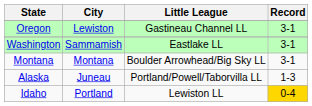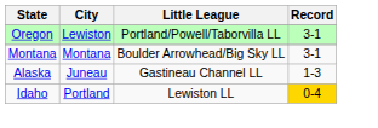Oregon | Little League: Gastineau Channel LL -> Portland/Powell/Taborvilla LL
- row: Washington | Sammamish | Eastlake LL | 3-1
Alaska | Little League: Portland/Powell/Taborvilla LL -> Gastineau Channel LL
